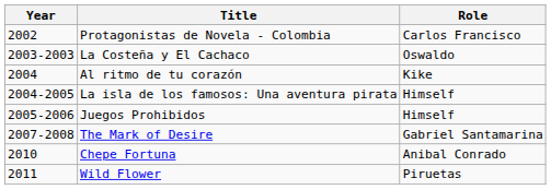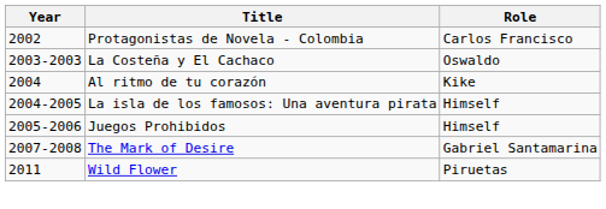- row: 2010 | Chepe Fortuna | Anibal Conrado
